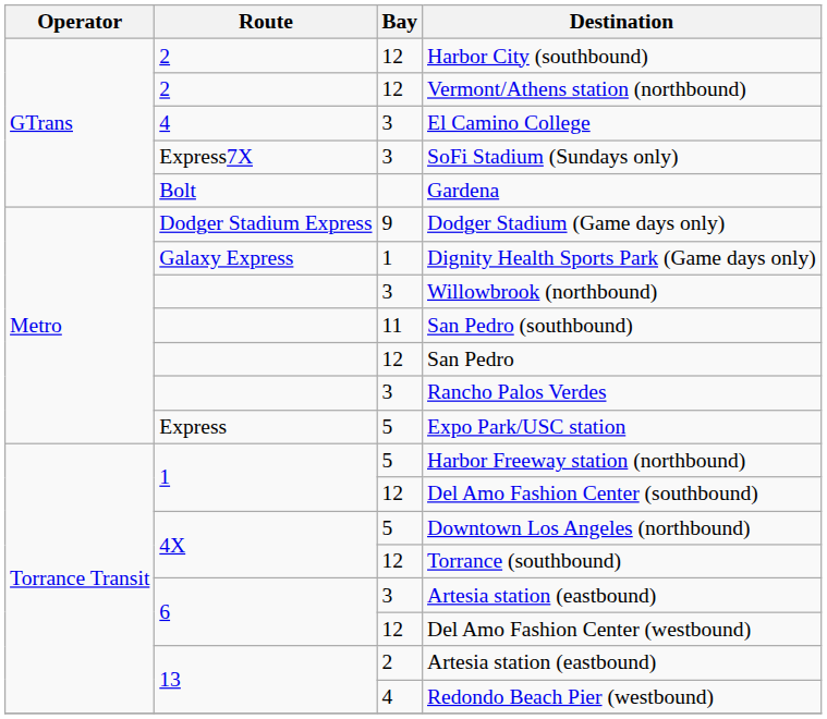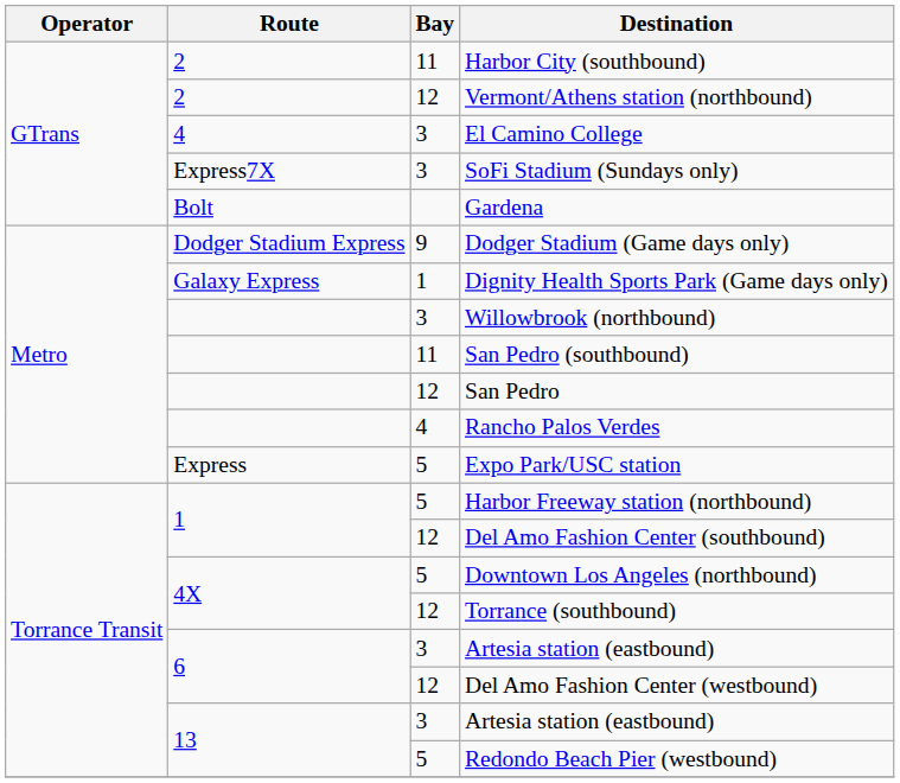Harbor City (southbound) | Bay: 12 -> 11
Rancho Palos Verdes | Bay: 3 -> 4
13 / Artesia station (eastbound) | Bay: 2 -> 3
Redondo Beach Pier (westbound) | Bay: 4 -> 5
